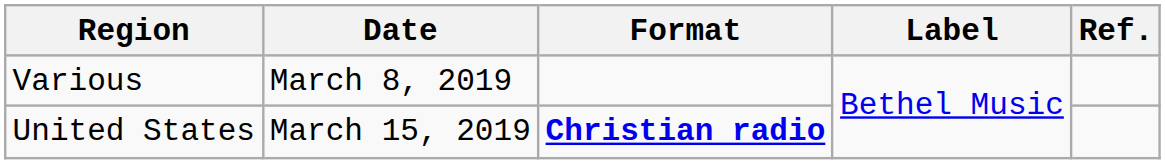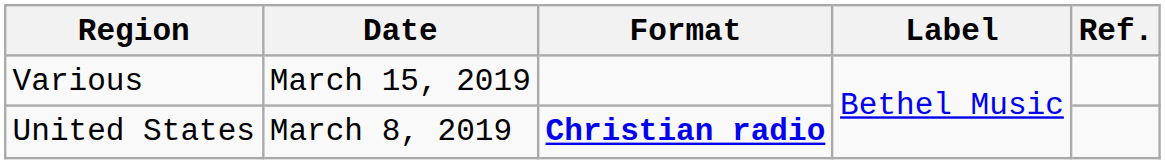Various | Date: March 8, 2019 -> March 15, 2019
United States | Date: March 15, 2019 -> March 8, 2019
